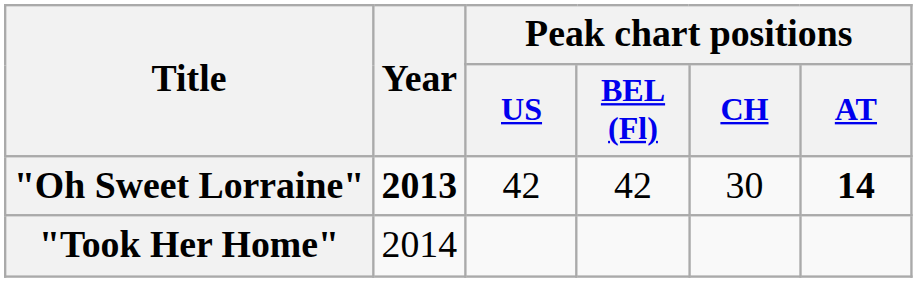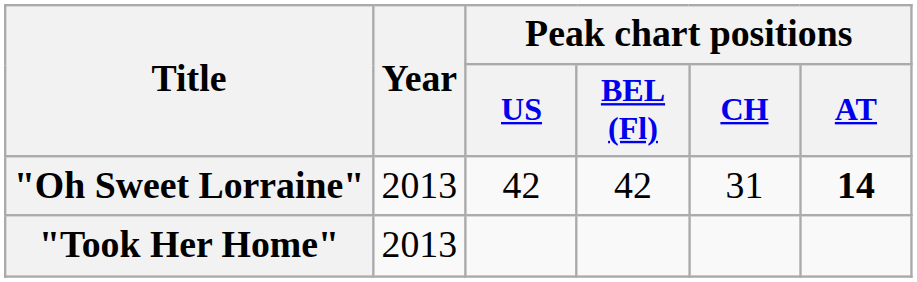"Oh Sweet Lorraine" | Year: bold -> normal
"Oh Sweet Lorraine" | Peak chart positions / CH: 30 -> 31
"Took Her Home" | Year: 2014 -> 2013
